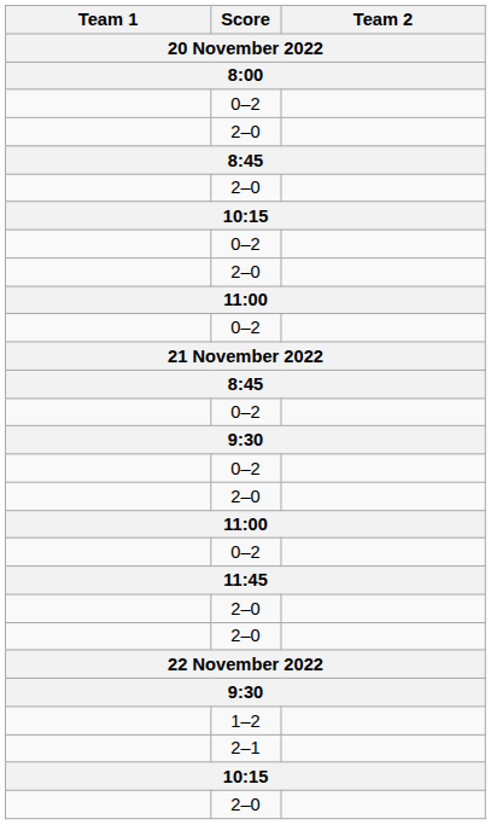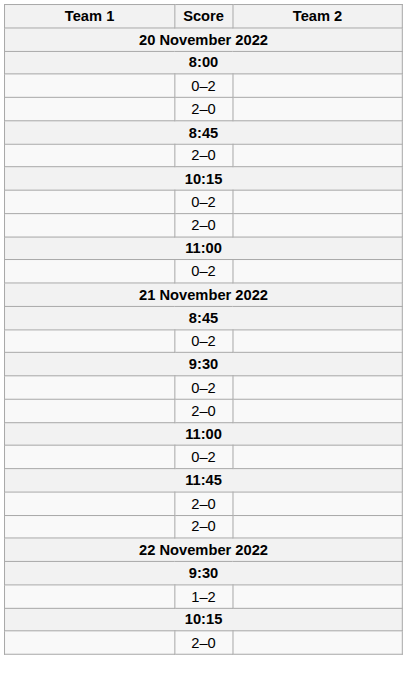- row: 2–1
